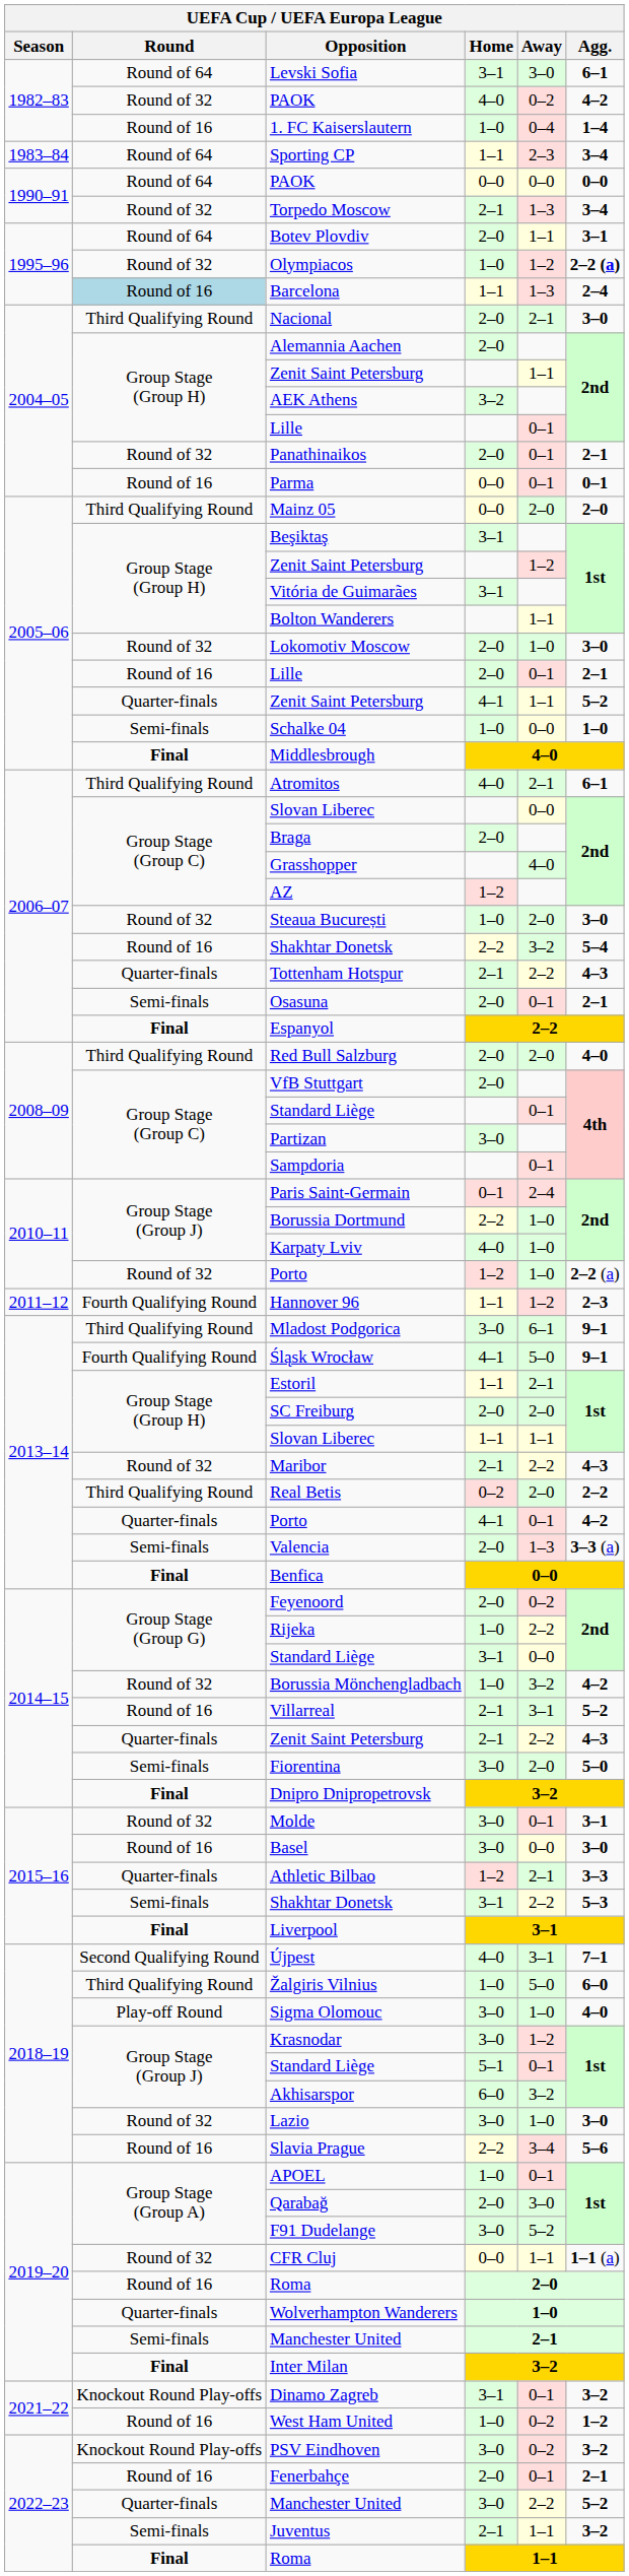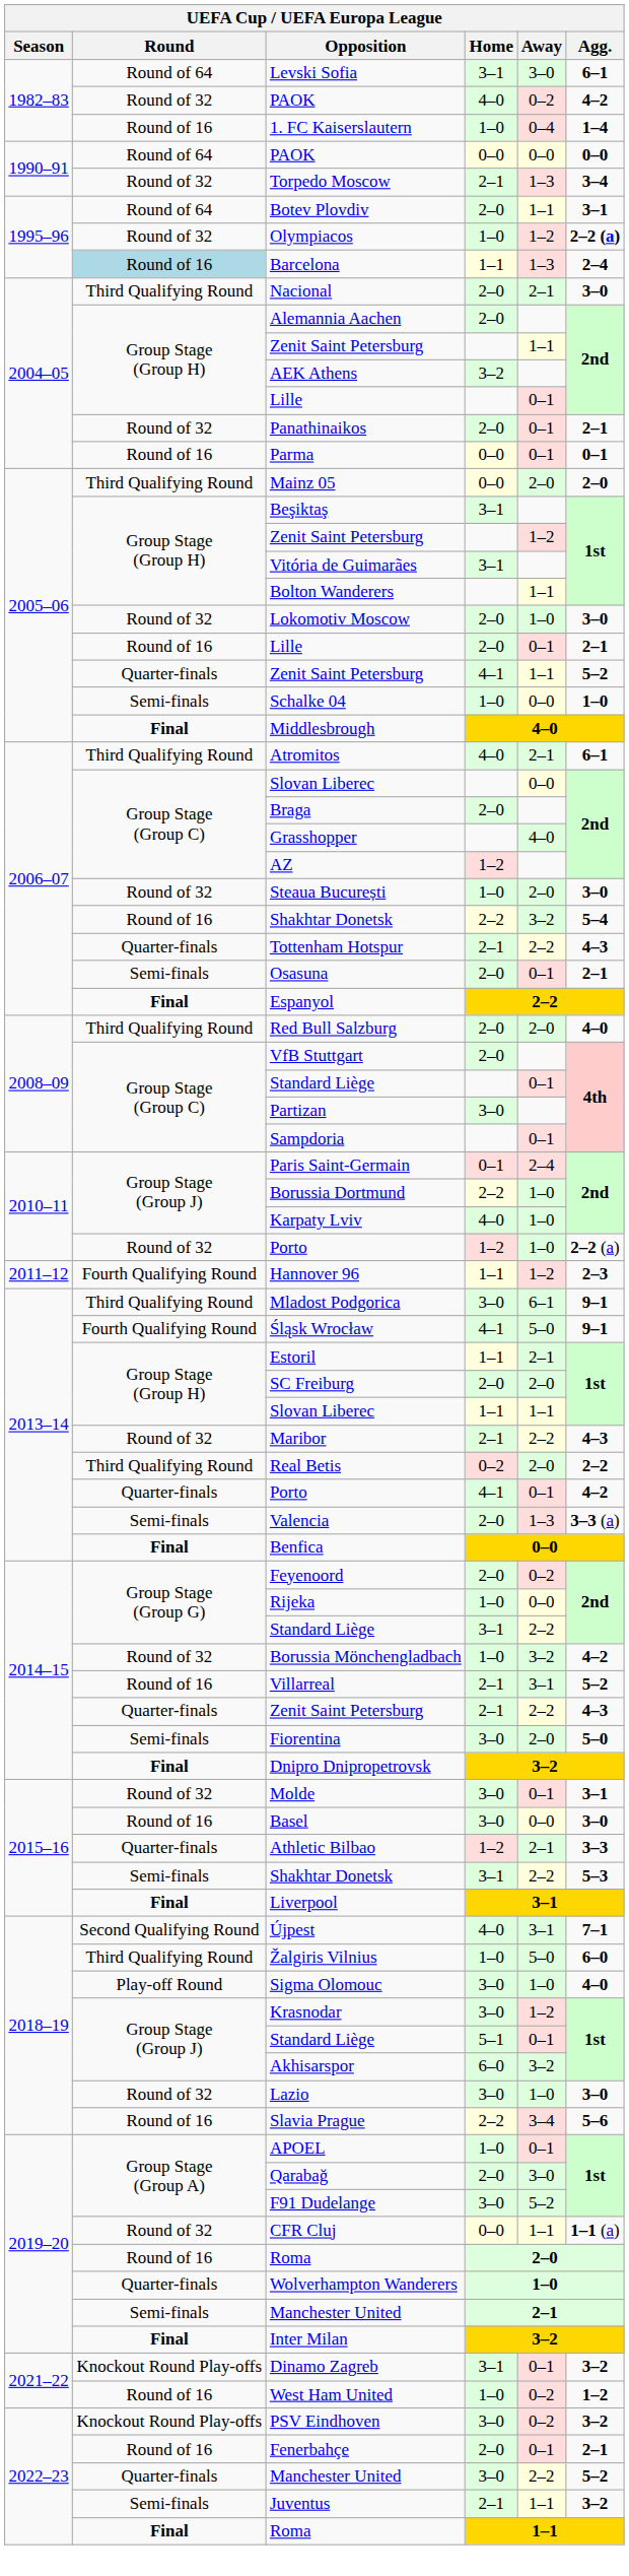- row: 1983–84 | Round of 64 | Sporting CP | 1–1 | 2–3 | 3–4
Rijeka | Away: 2–2 -> 0–0
2014–15 / Standard Liège | Away: 0–0 -> 2–2
